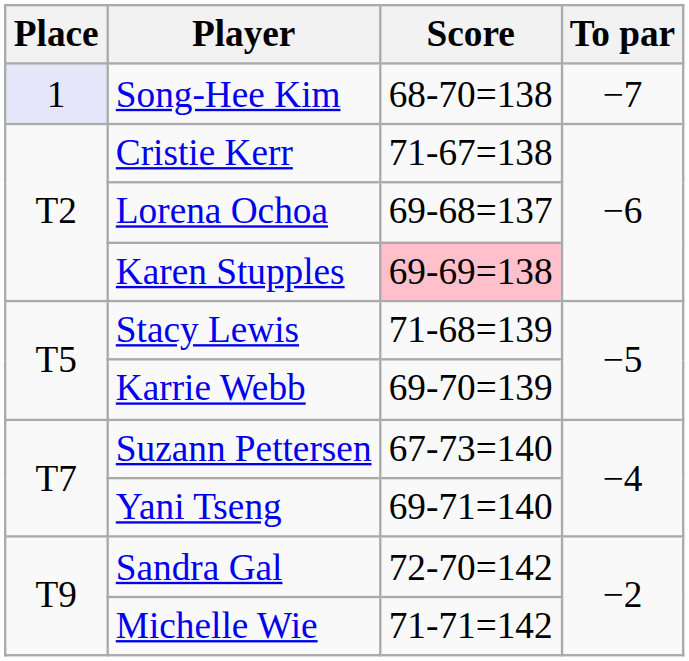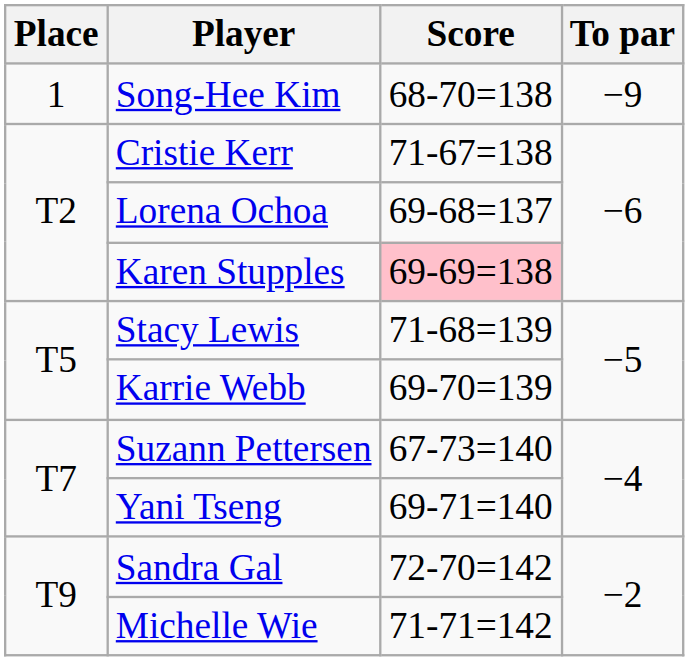Song-Hee Kim | Place: lavender background -> no background
Song-Hee Kim | To par: −7 -> −9
